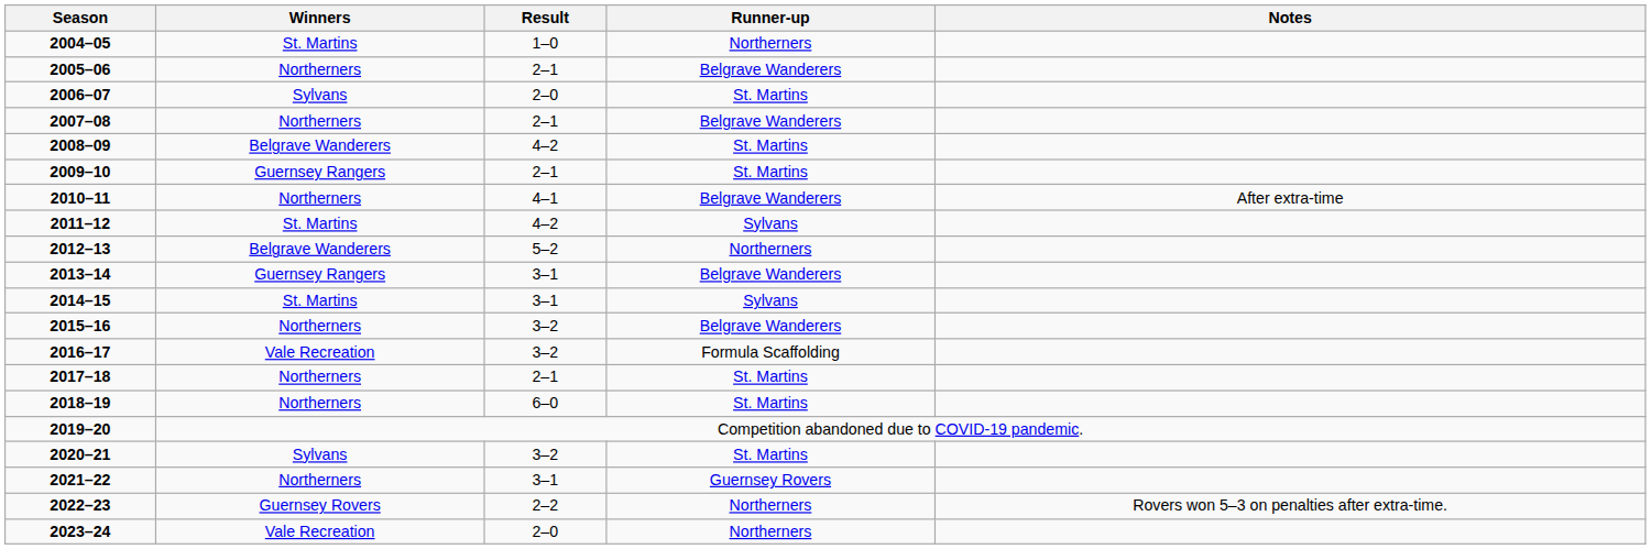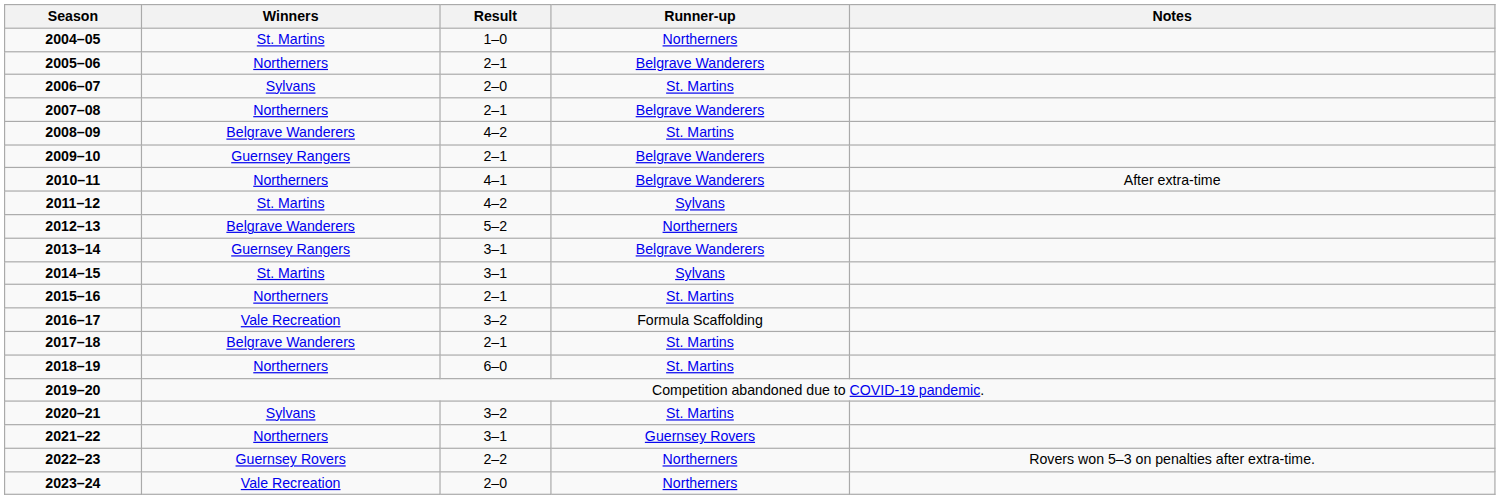2009–10 | Runner-up: St. Martins -> Belgrave Wanderers
2015–16 | Result: 3–2 -> 2–1
2015–16 | Runner-up: Belgrave Wanderers -> St. Martins
2017–18 | Winners: Northerners -> Belgrave Wanderers
